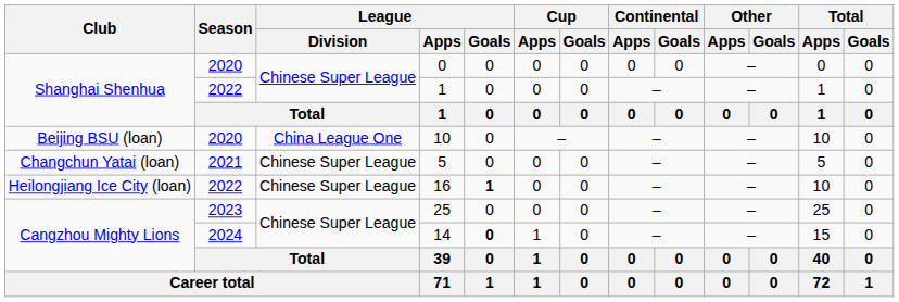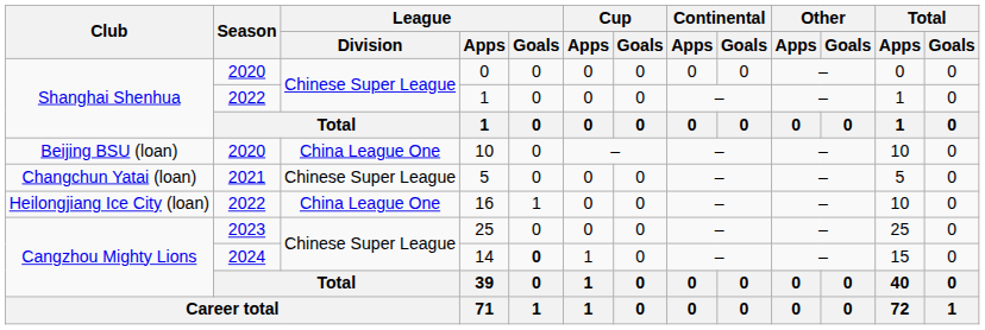16 | League / Division: Chinese Super League -> China League One
16 | League / Goals: bold -> normal
